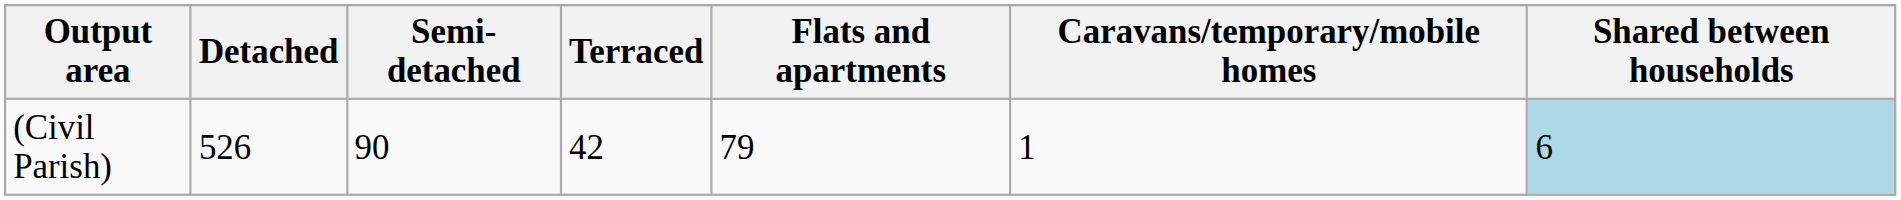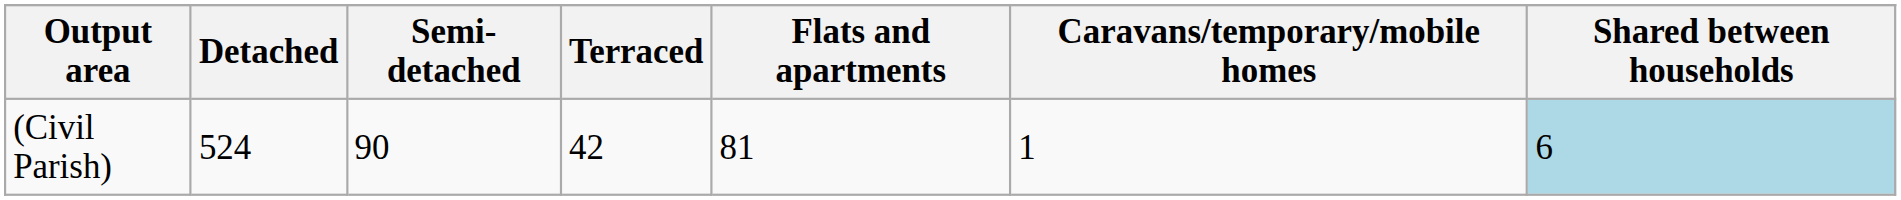(Civil Parish) | Detached: 526 -> 524
(Civil Parish) | Flats and apartments: 79 -> 81
